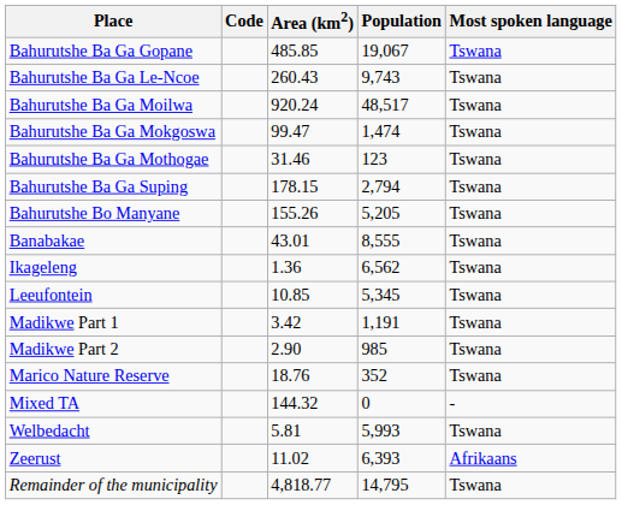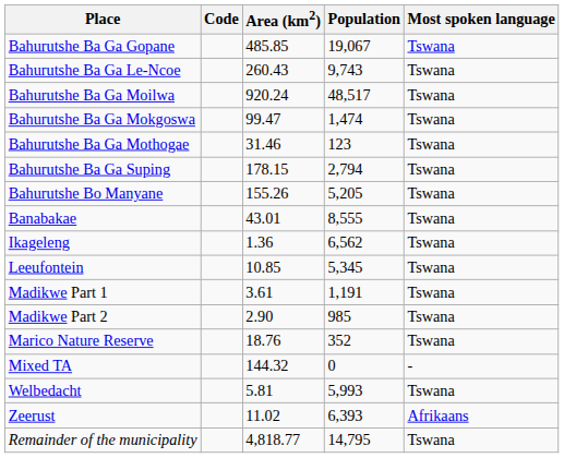Madikwe Part 1 | Area (km2): 3.42 -> 3.61
